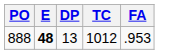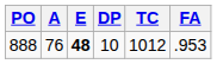+ column: A | 76
888 | DP: 13 -> 10
